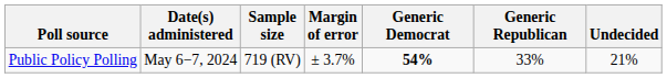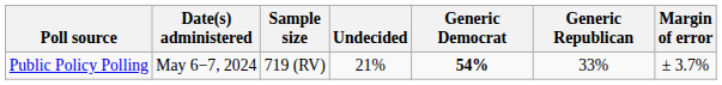columns swapped: Margin of error <-> Undecided
